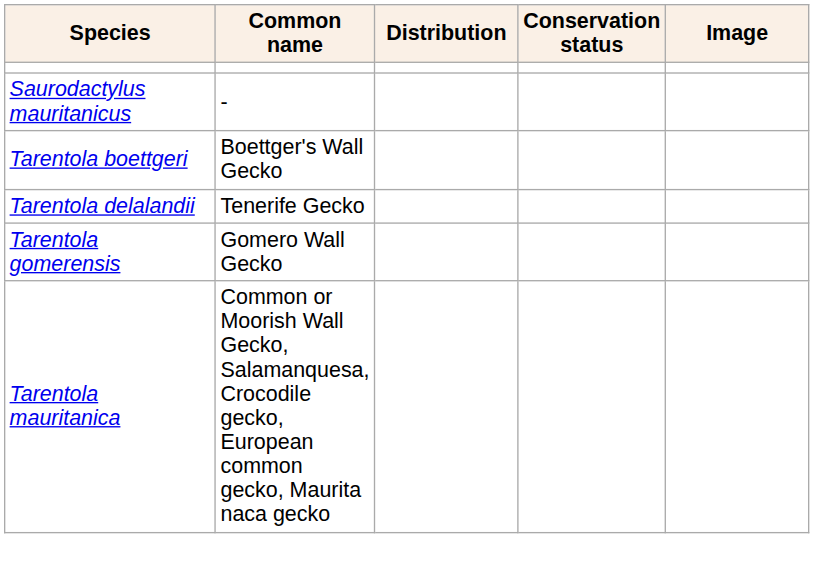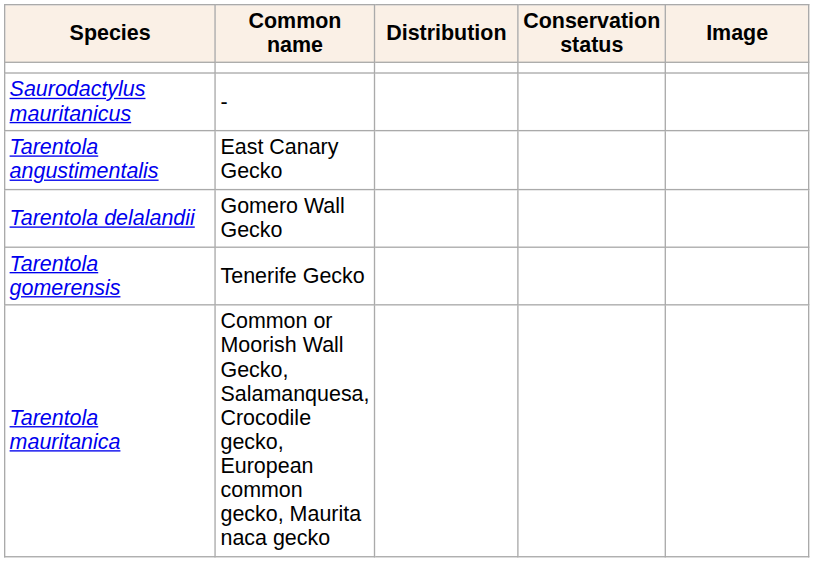+ row: Tarentola angustimentalis | East Canary Gecko
- row: Tarentola boettgeri | Boettger's Wall Gecko
Tarentola delalandii | Common name: Tenerife Gecko -> Gomero Wall Gecko
Tarentola gomerensis | Common name: Gomero Wall Gecko -> Tenerife Gecko
